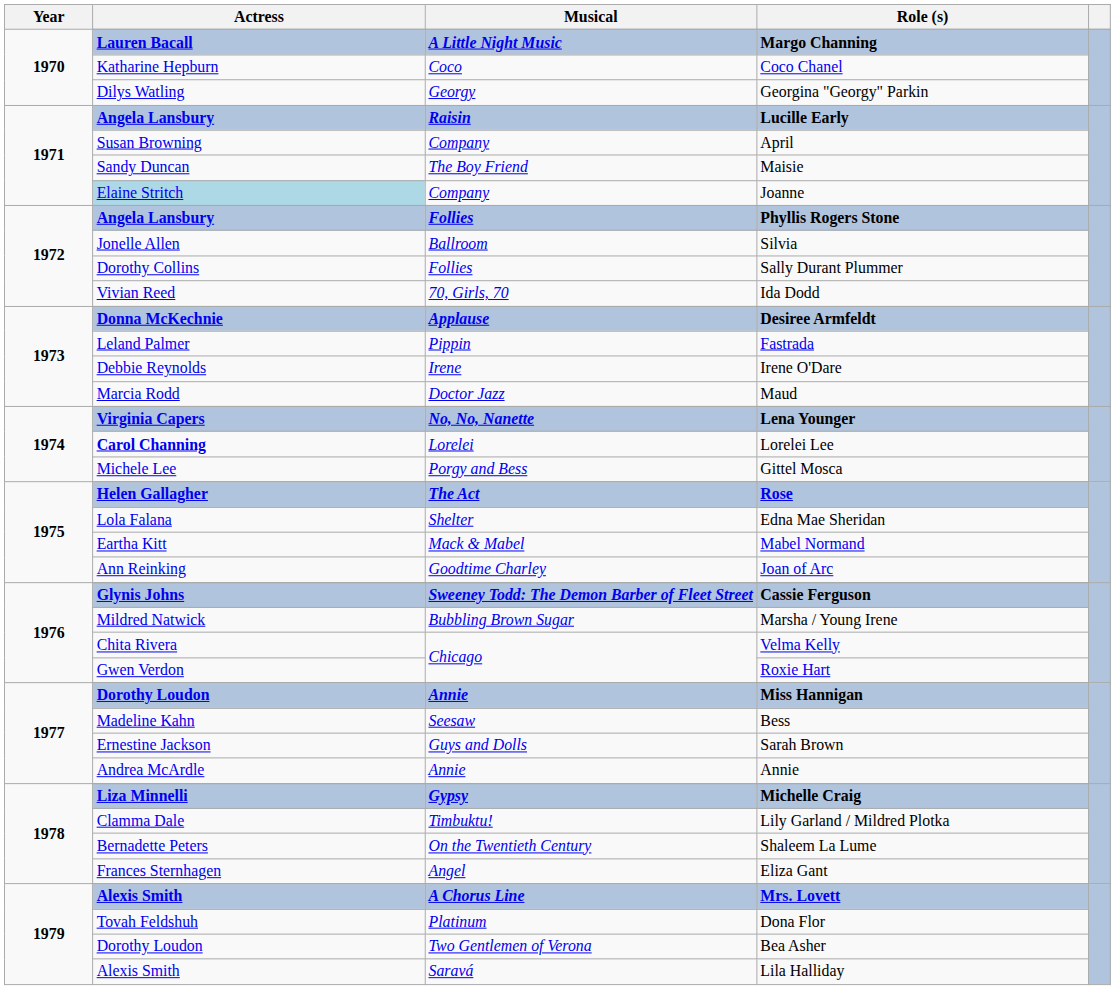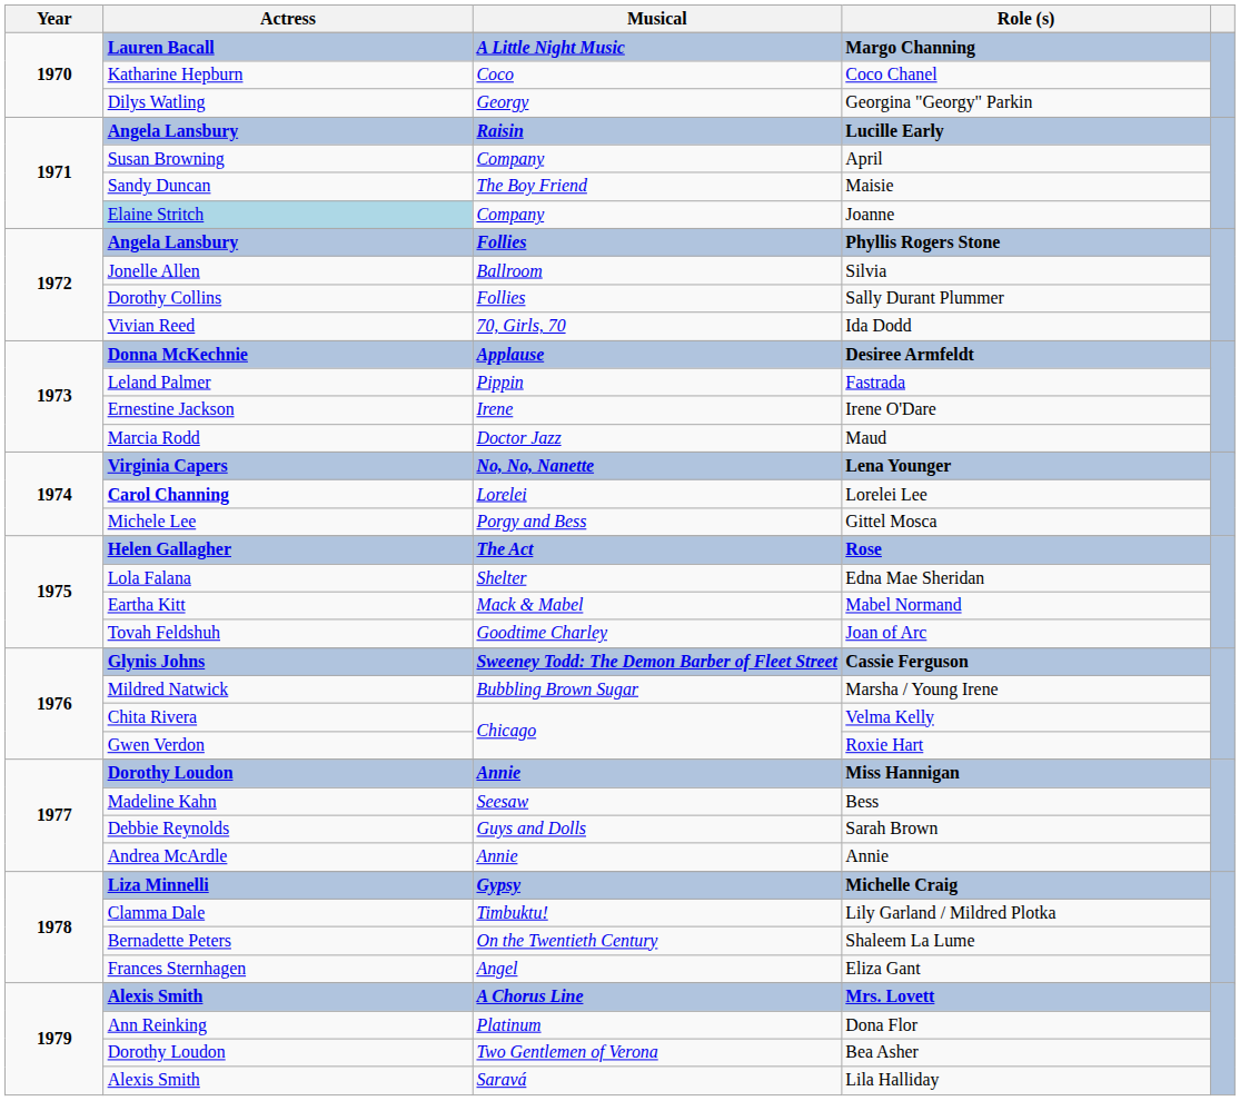Irene O'Dare | Actress: Debbie Reynolds -> Ernestine Jackson
Joan of Arc | Actress: Ann Reinking -> Tovah Feldshuh
Sarah Brown | Actress: Ernestine Jackson -> Debbie Reynolds
Dona Flor | Actress: Tovah Feldshuh -> Ann Reinking
